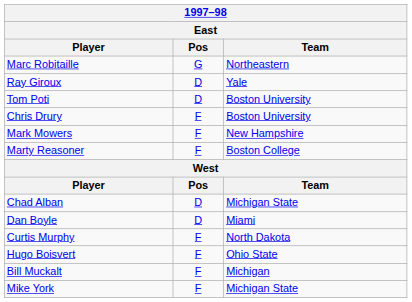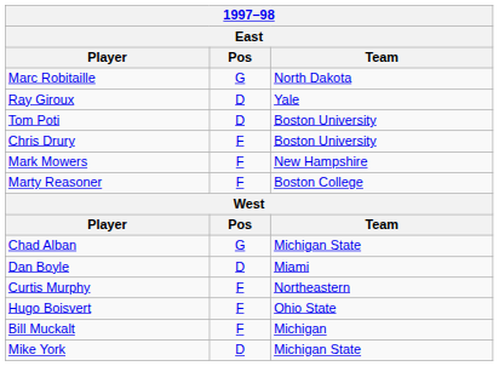Marc Robitaille | Team: Northeastern -> North Dakota
Chad Alban | Pos: D -> G
Curtis Murphy | Team: North Dakota -> Northeastern
Mike York | Pos: F -> D
